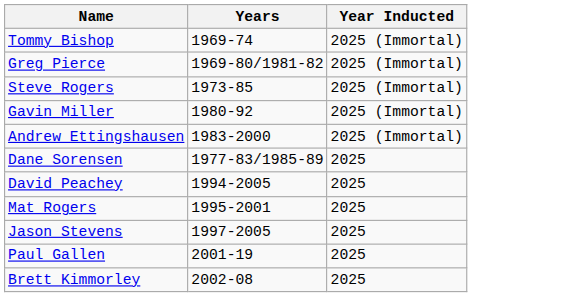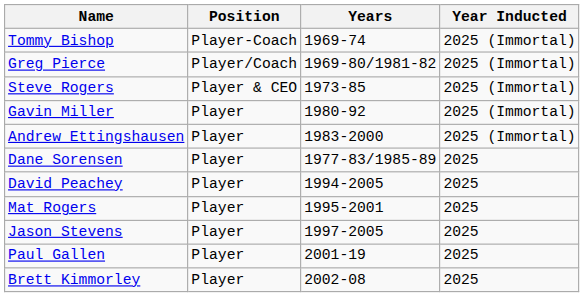+ column: Position | Player-Coach | Player/Coach | Player & CEO | Player | Player | Player | Player | Player | Player | Player | Player
